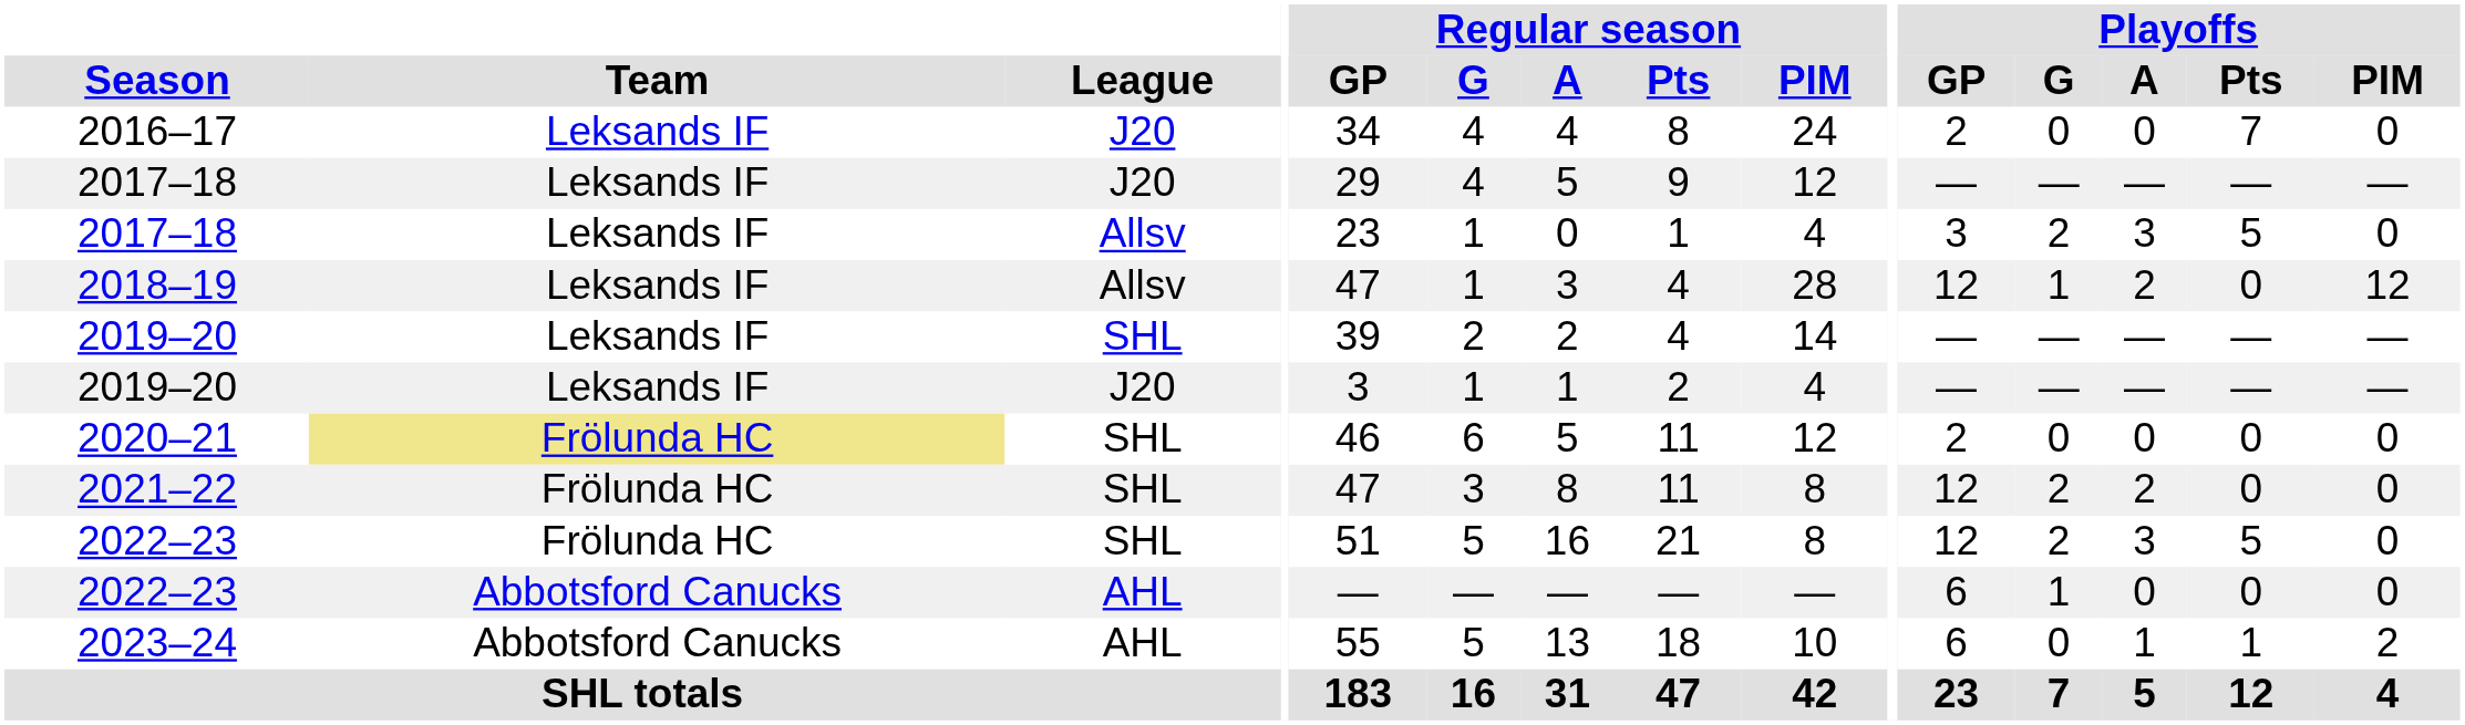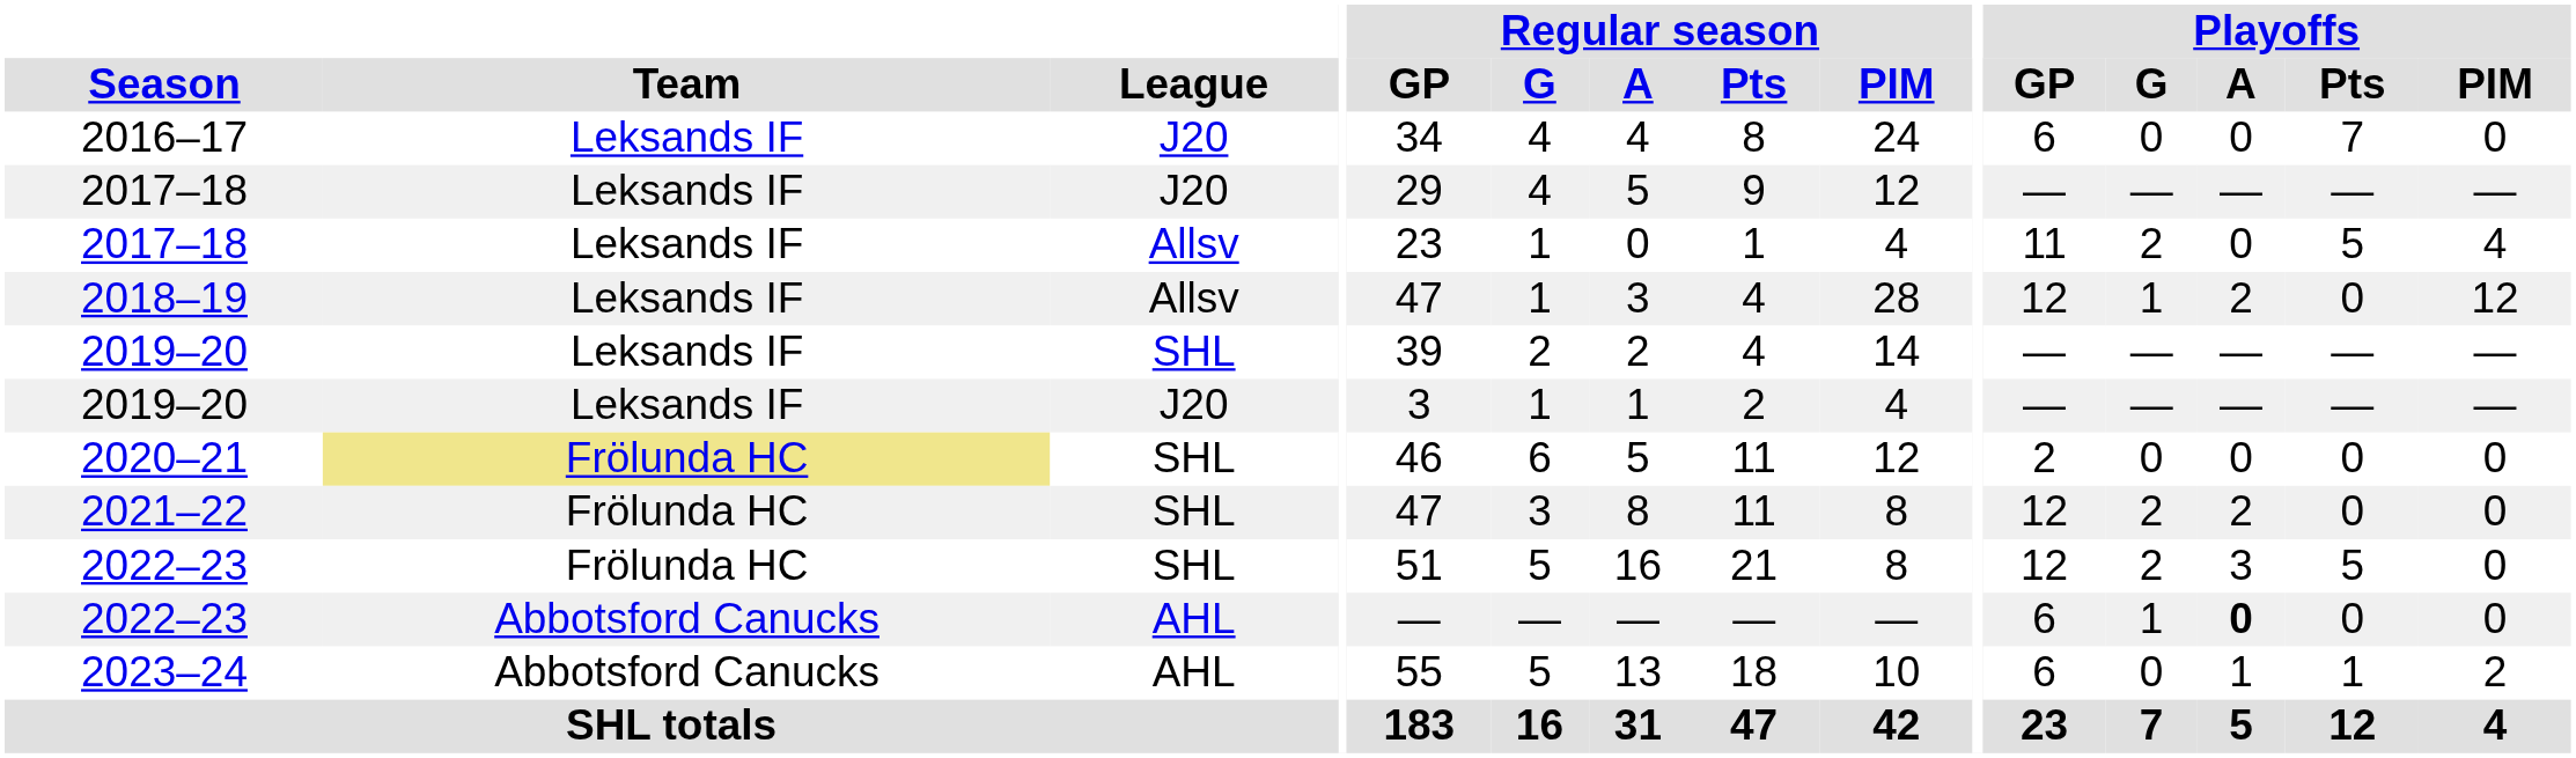2016–17 | Playoffs / GP: 2 -> 6
2017–18 / Allsv | Playoffs / GP: 3 -> 11
2017–18 / Allsv | Playoffs / A: 3 -> 0
2017–18 / Allsv | Playoffs / PIM: 0 -> 4
2022–23 / AHL | Playoffs / A: normal -> bold
